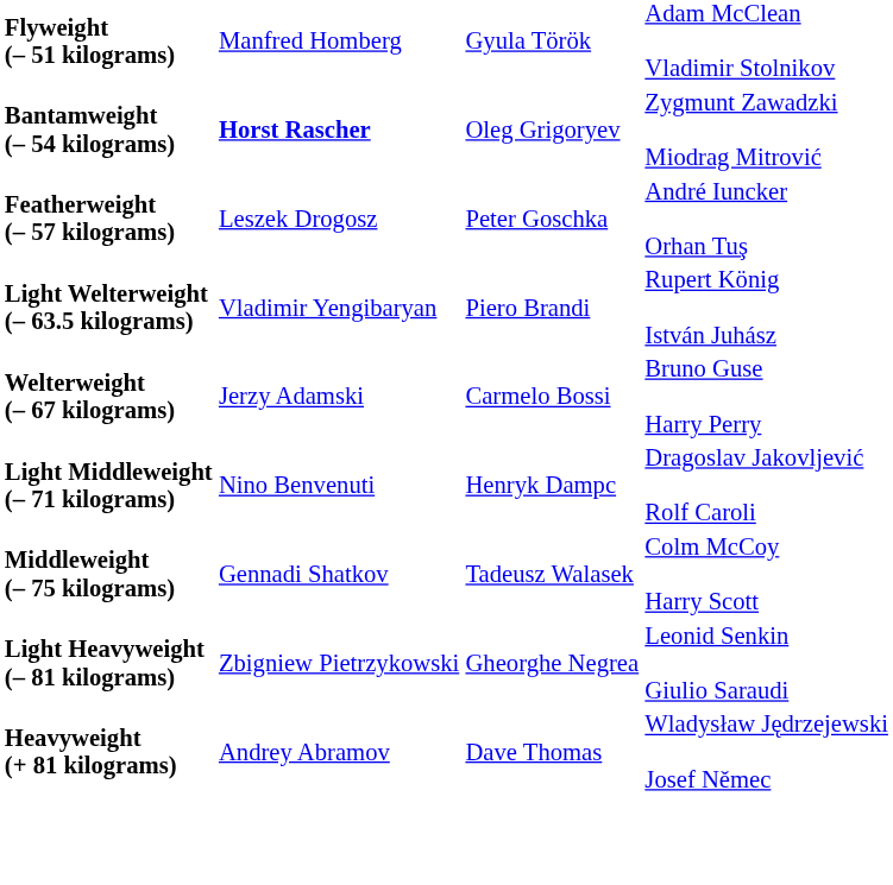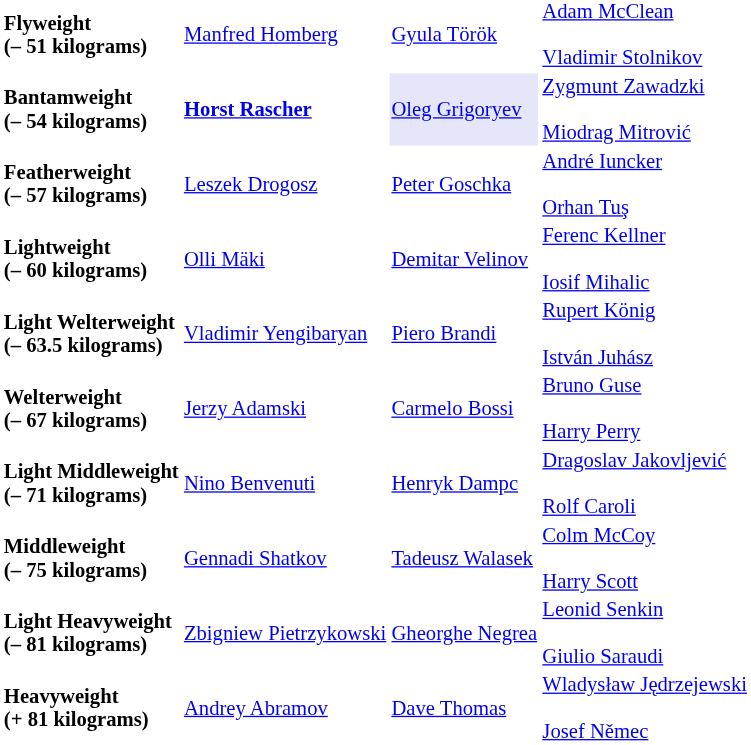Bantamweight (– 54 kilograms) | column 3: no background -> lavender background
+ row: Lightweight (– 60 kilograms) | Olli Mäki | Demitar Velinov | Ferenc Kellner Iosif Mihalic
